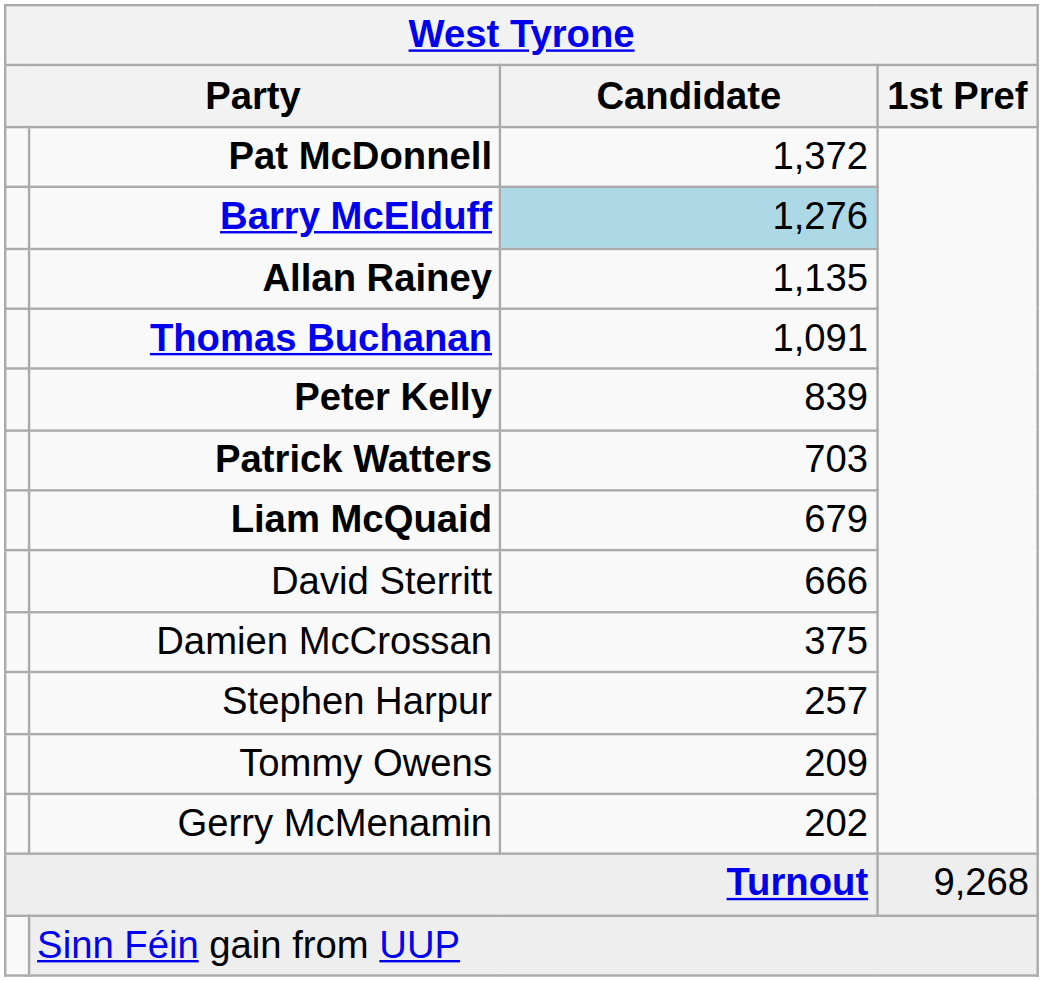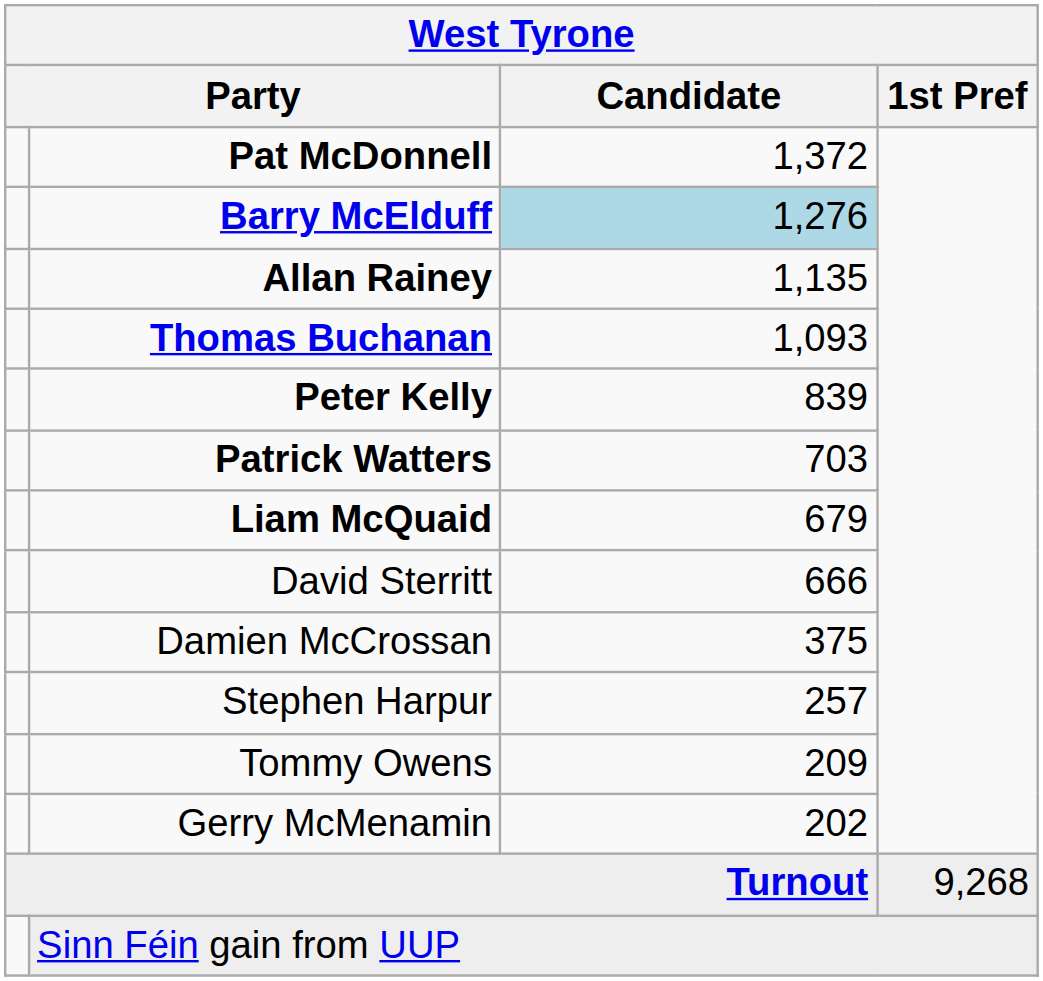Thomas Buchanan | Candidate: 1,091 -> 1,093
